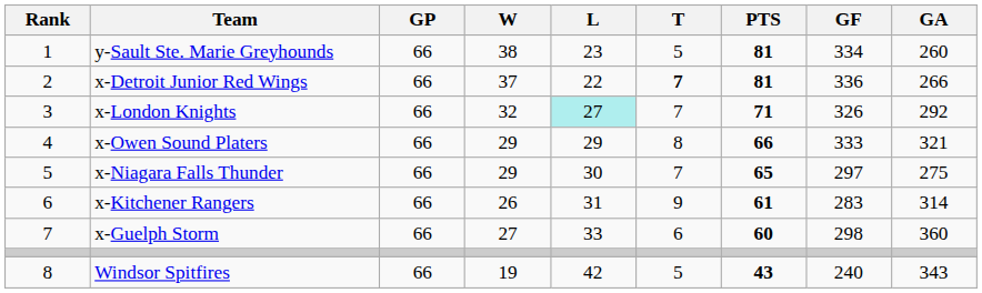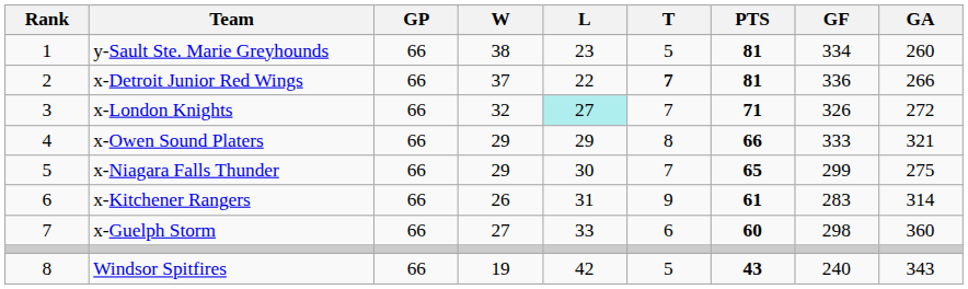x-London Knights | GA: 292 -> 272
x-Niagara Falls Thunder | GF: 297 -> 299
